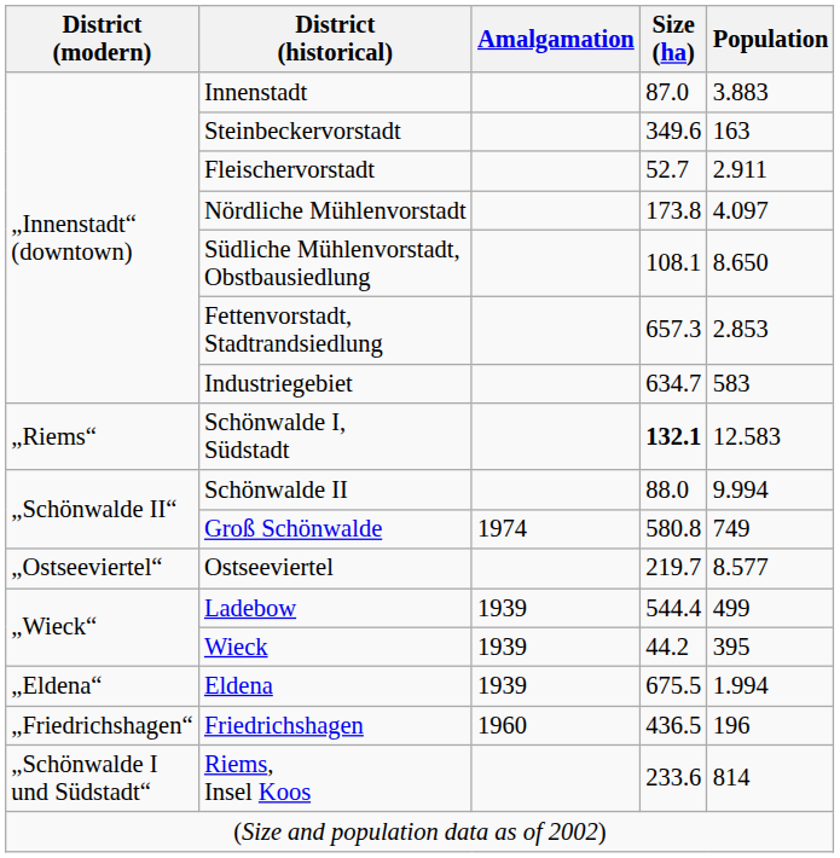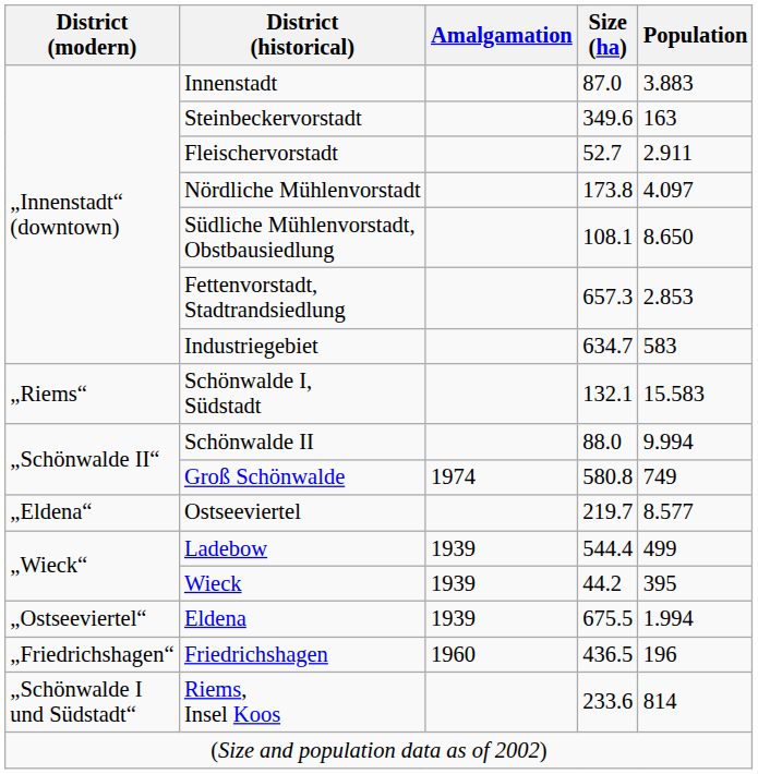Schönwalde I, Südstadt | Size (ha): bold -> normal
Schönwalde I, Südstadt | Population: 12.583 -> 15.583
Ostseeviertel | District (modern): „Ostseeviertel“ -> „Eldena“
Eldena | District (modern): „Eldena“ -> „Ostseeviertel“
